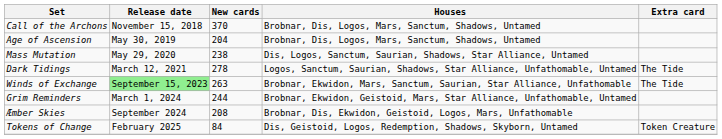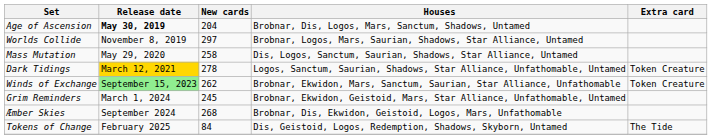- row: Call of the Archons | November 15, 2018 | 370 | Brobnar, Dis, Logos, Mars, Sanctum, Shadows, Untamed
Age of Ascension | Release date: normal -> bold
+ row: Worlds Collide | November 8, 2019 | 297 | Brobnar, Logos, Mars, Saurian, Shadows, Star Alliance, Untamed
Mass Mutation | New cards: 238 -> 258
Dark Tidings | Release date: no background -> gold background
Dark Tidings | Extra card: The Tide -> Token Creature
Winds of Exchange | New cards: 263 -> 262
Winds of Exchange | Extra card: The Tide -> Token Creature
Grim Reminders | New cards: 244 -> 245
Æmber Skies | New cards: 208 -> 268
Tokens of Change | Extra card: Token Creature -> The Tide
